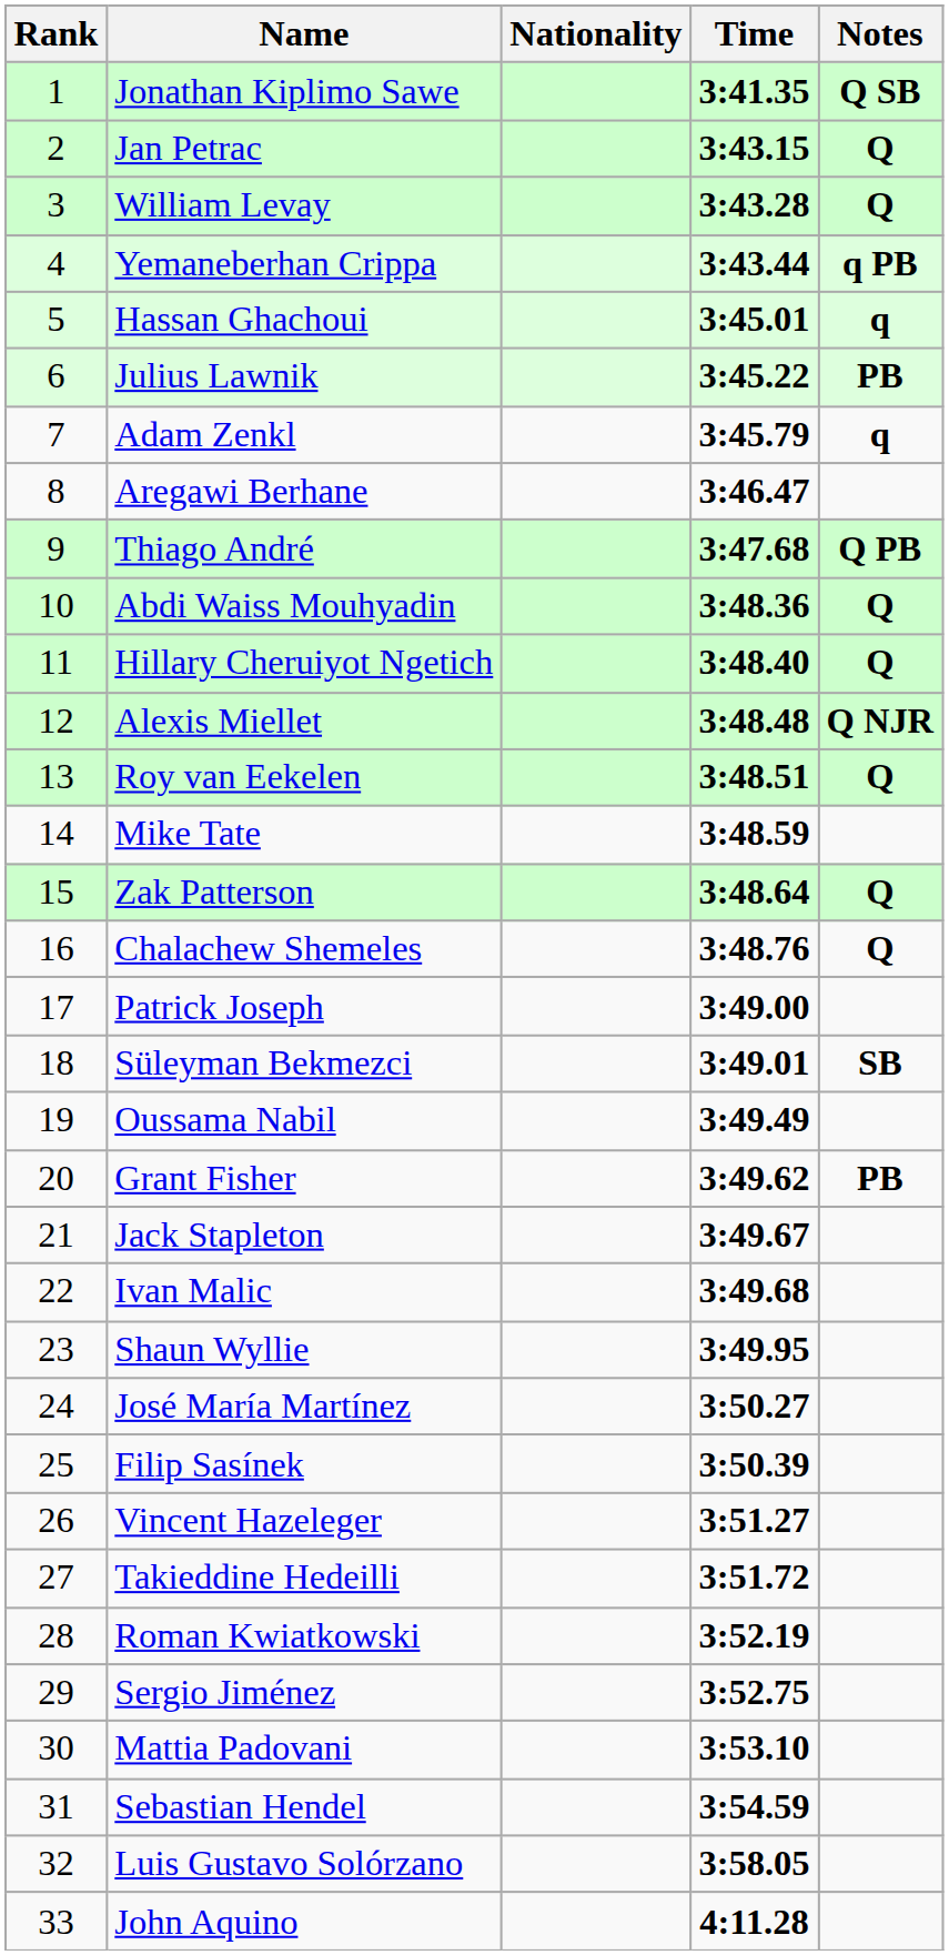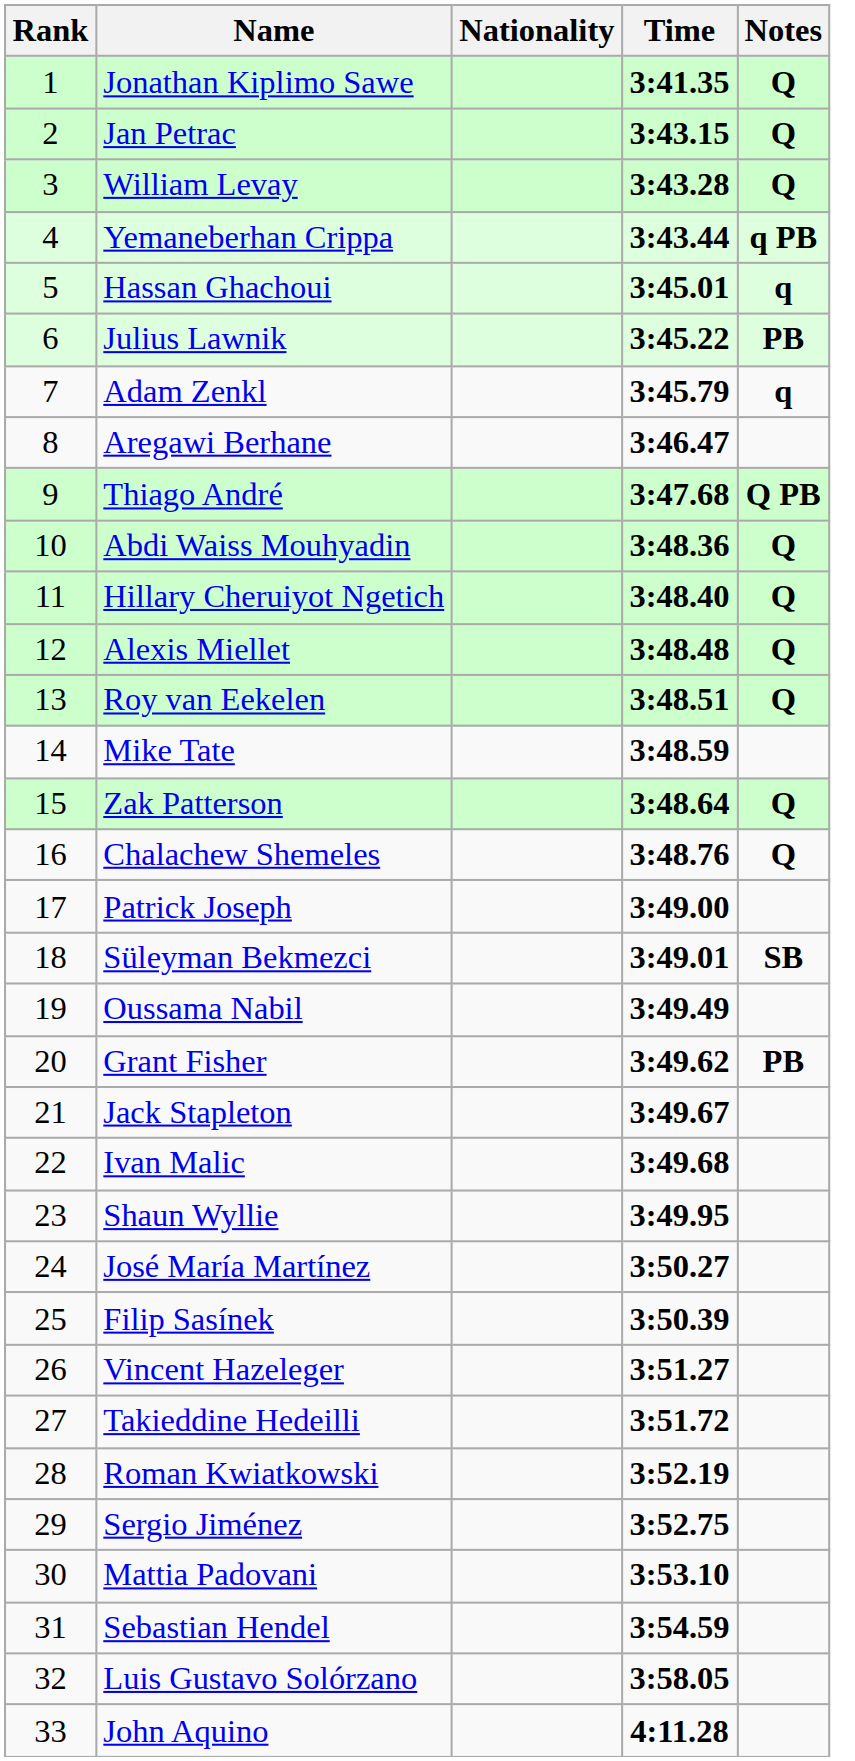Jonathan Kiplimo Sawe | Notes: Q SB -> Q
Alexis Miellet | Notes: Q NJR -> Q
